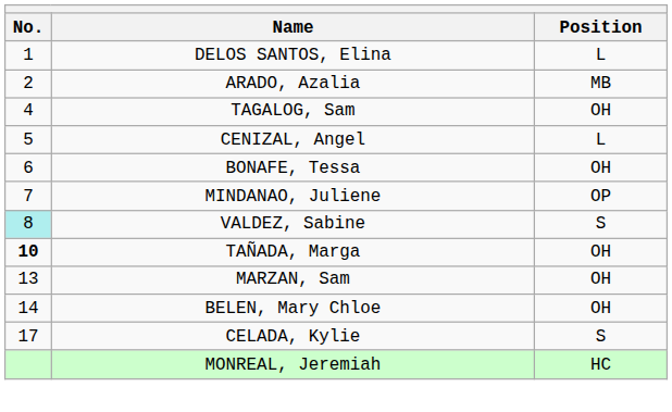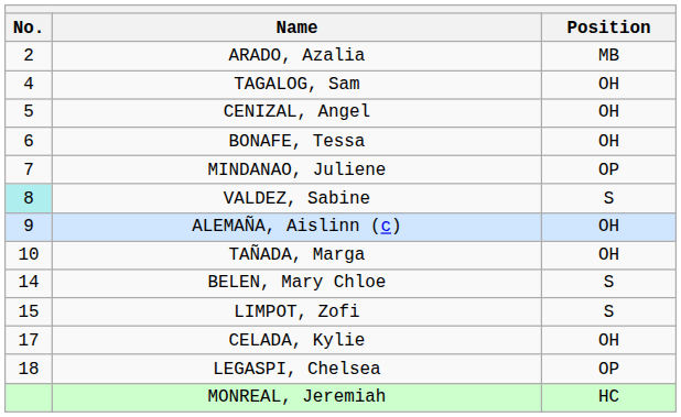- row: 1 | DELOS SANTOS, Elina | L
CENIZAL, Angel | Position: L -> OH
+ row: 9 | ALEMAÑA, Aislinn (c) | OH
TAÑADA, Marga | No.: bold -> normal
- row: 13 | MARZAN, Sam | OH
BELEN, Mary Chloe | Position: OH -> S
+ row: 15 | LIMPOT, Zofi | S
CELADA, Kylie | Position: S -> OH
+ row: 18 | LEGASPI, Chelsea | OP
